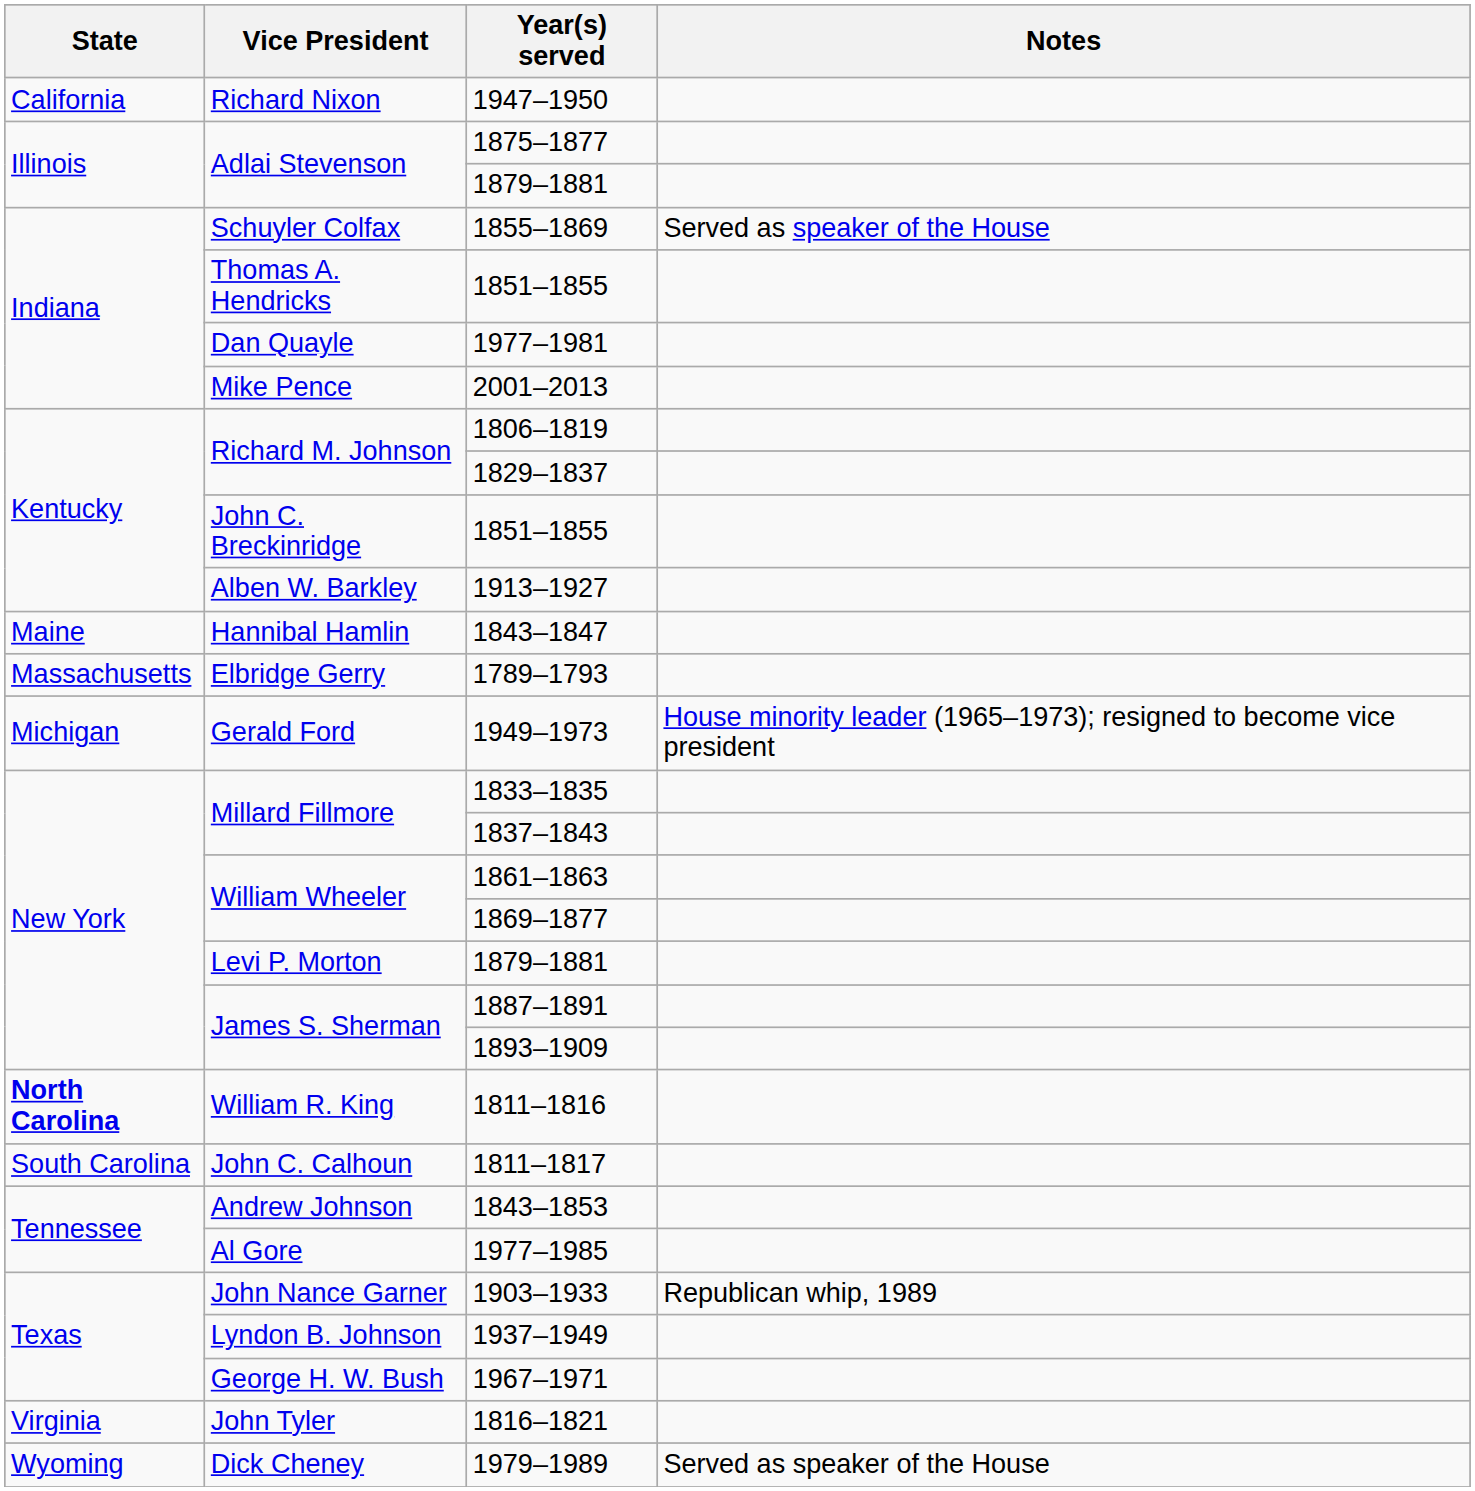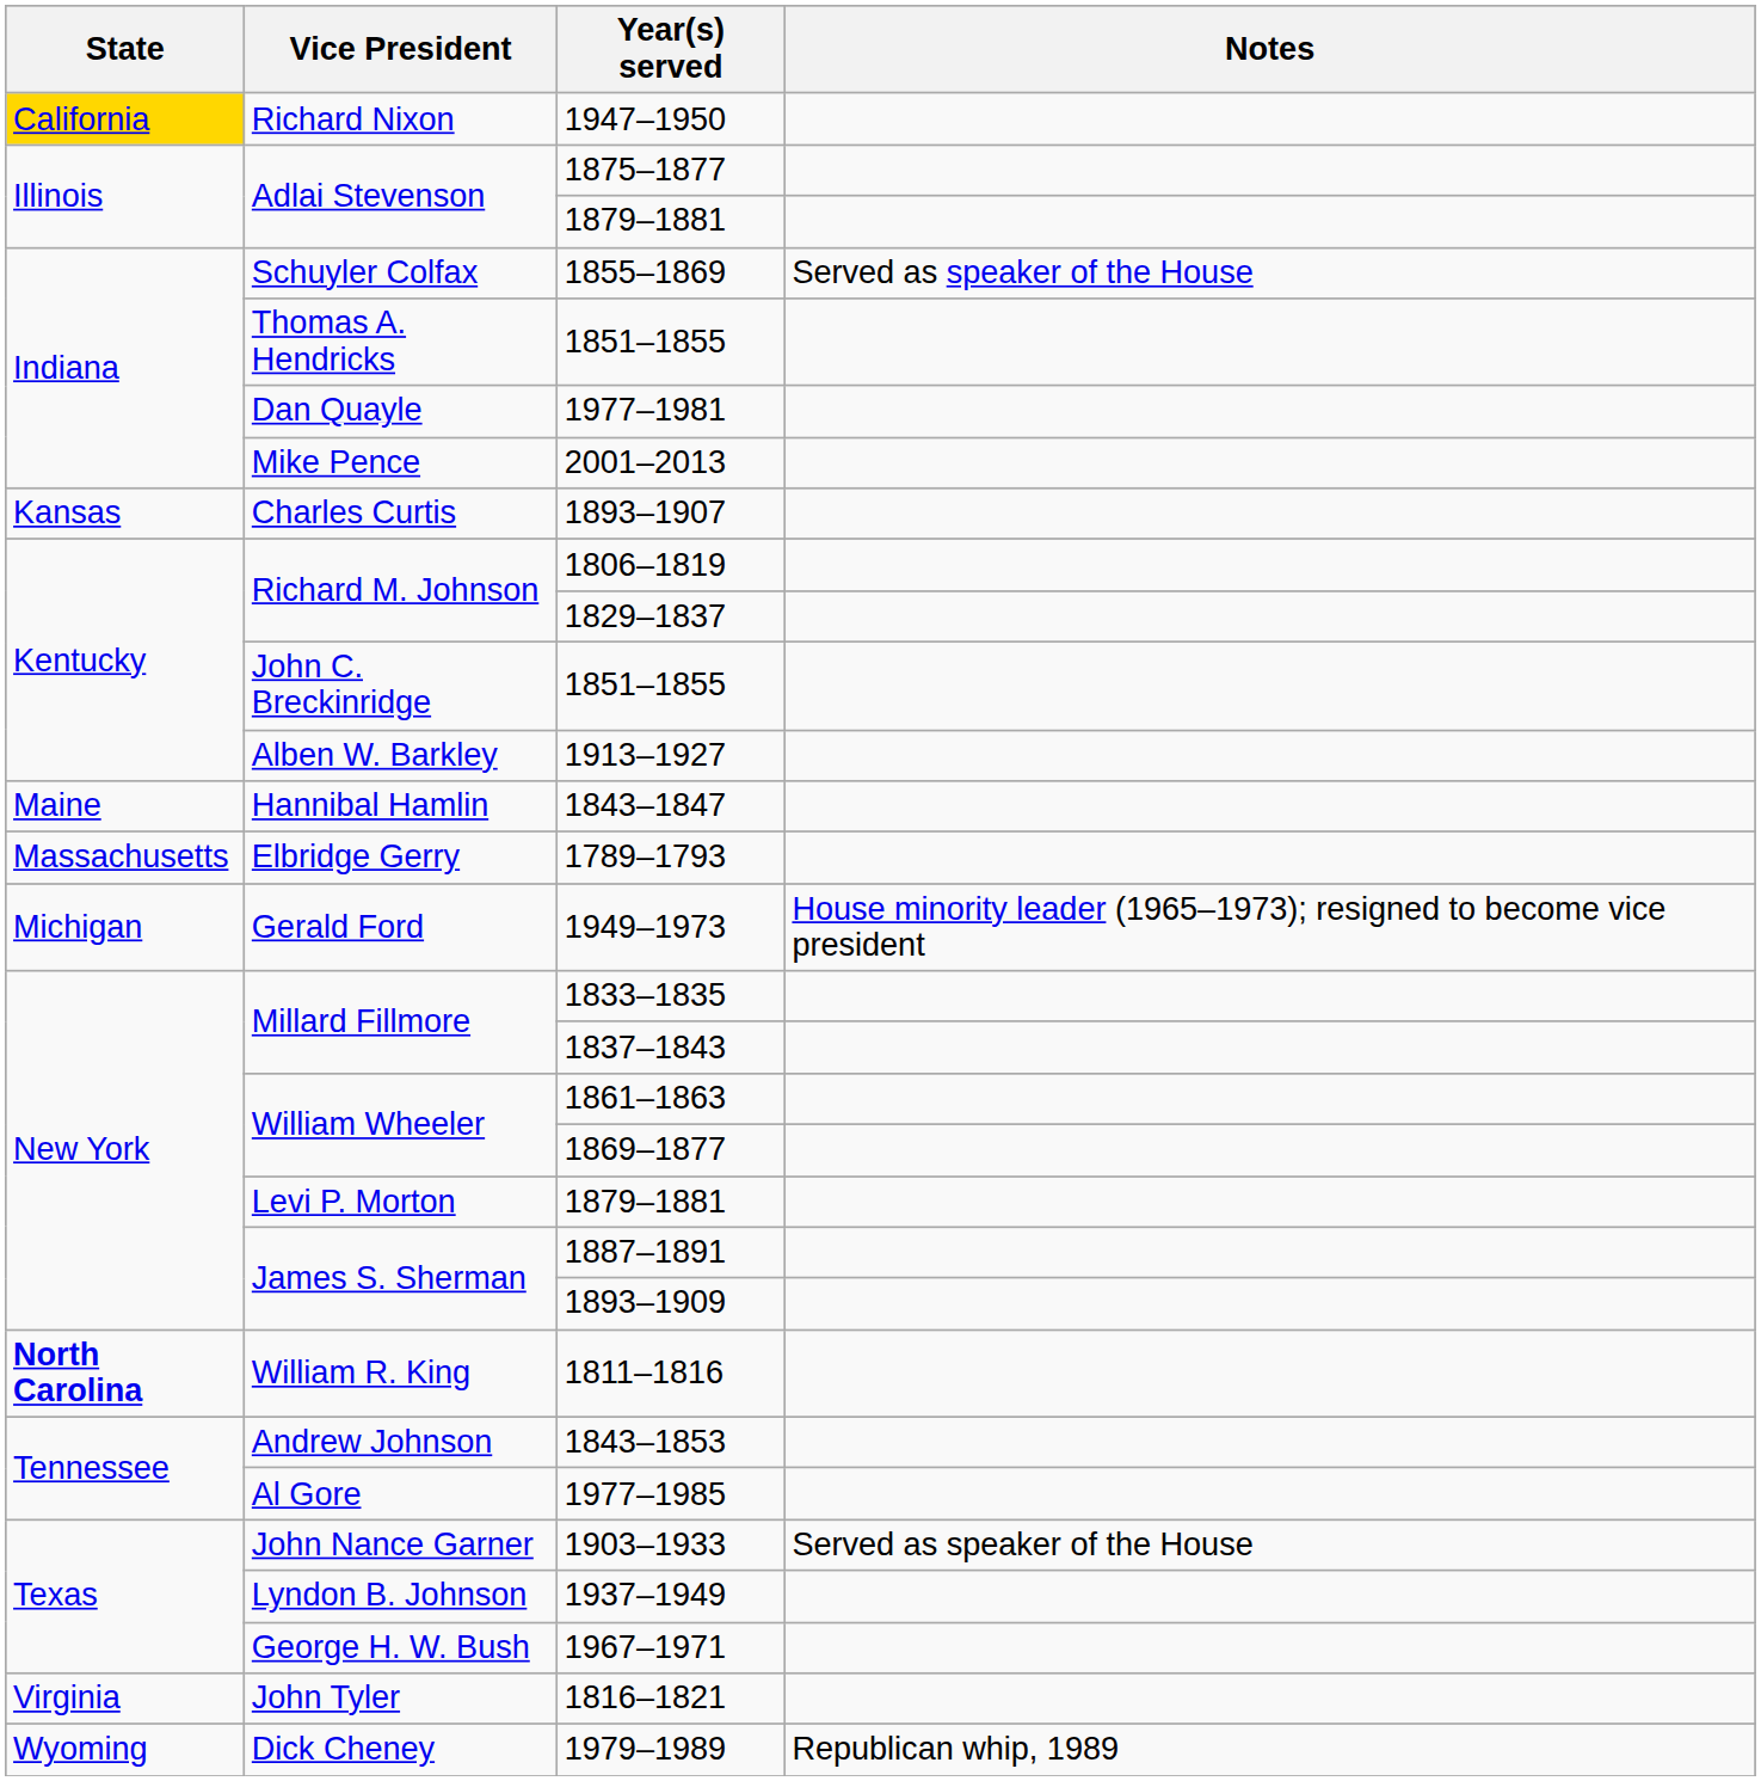1947–1950 | State: no background -> gold background
+ row: Kansas | Charles Curtis | 1893–1907
- row: South Carolina | John C. Calhoun | 1811–1817
1903–1933 | Notes: Republican whip, 1989 -> Served as speaker of the House
1979–1989 | Notes: Served as speaker of the House -> Republican whip, 1989
